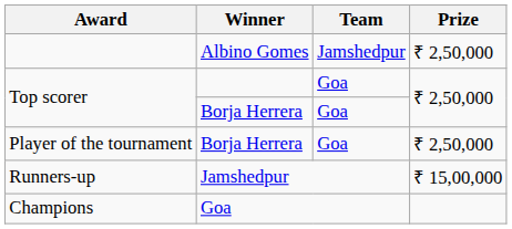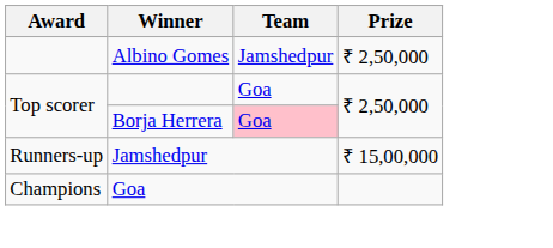Top scorer / Borja Herrera | Team: no background -> pink background
- row: Player of the tournament | Borja Herrera | Goa | ₹ 2,50,000
